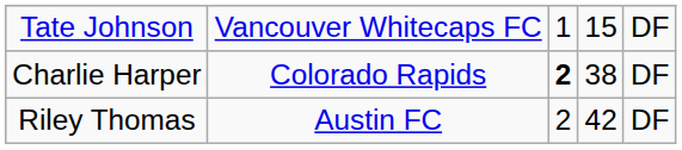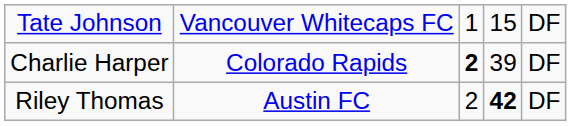Charlie Harper | column 4: 38 -> 39
Riley Thomas | column 4: normal -> bold
